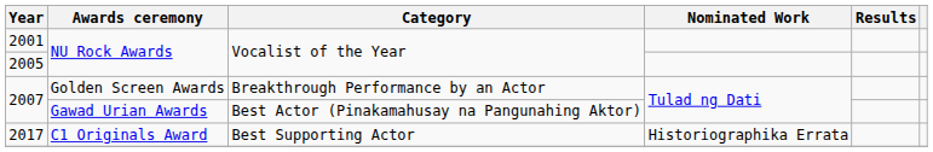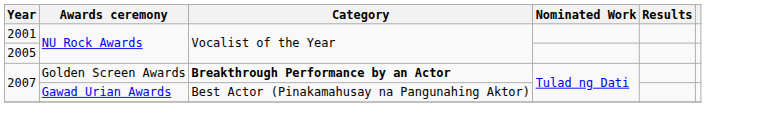2007 / Golden Screen Awards | Category: normal -> bold
- row: 2017 | C1 Originals Award | Best Supporting Actor | Historiographika Errata
